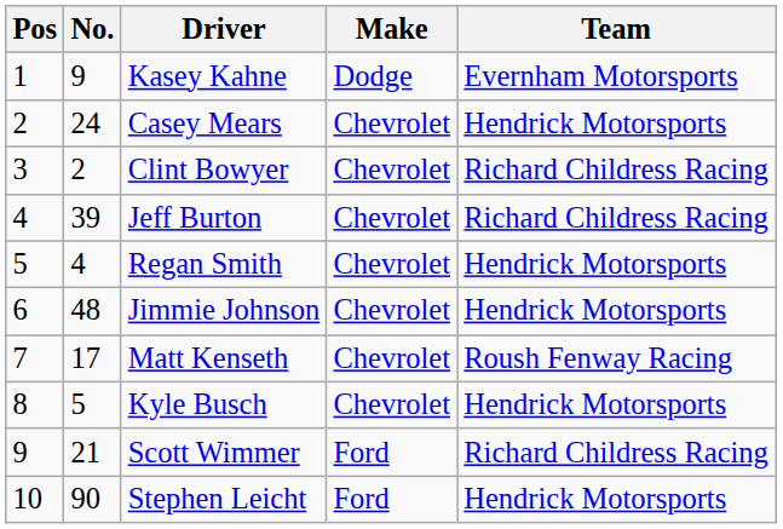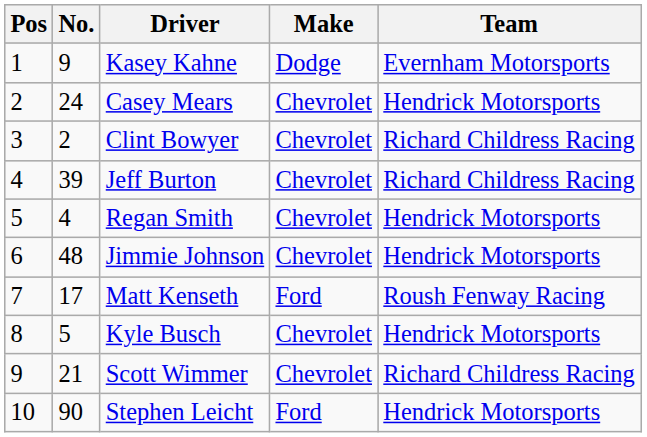Matt Kenseth | Make: Chevrolet -> Ford
Scott Wimmer | Make: Ford -> Chevrolet
